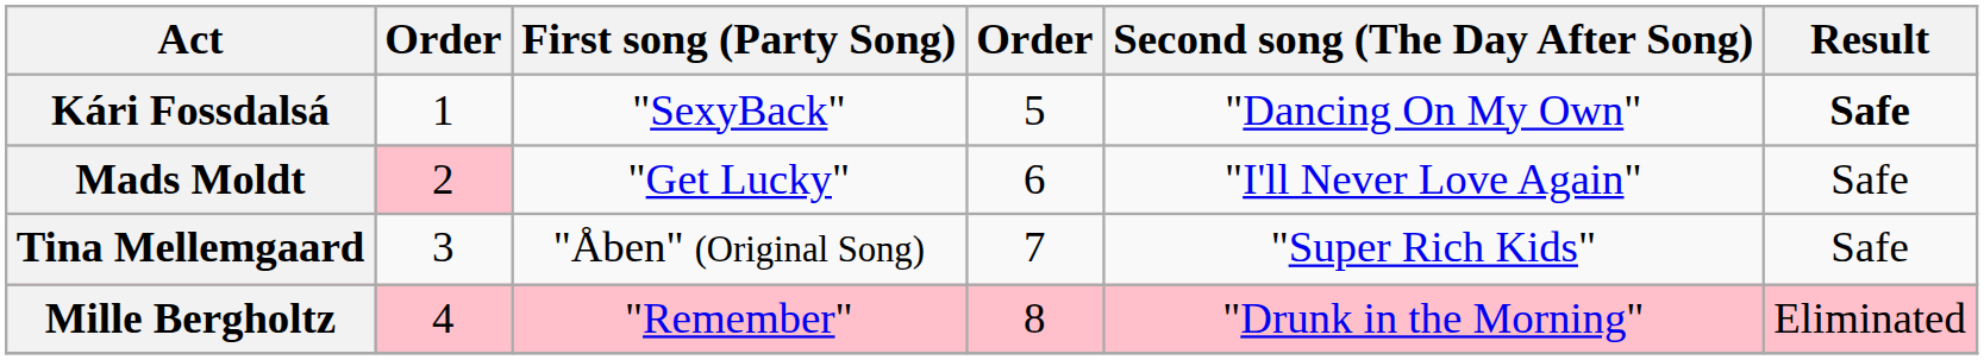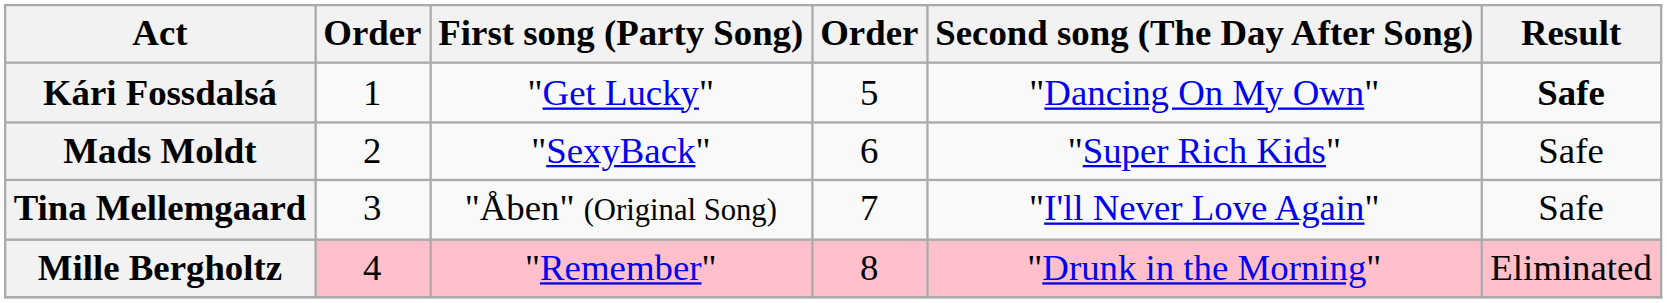Kári Fossdalsá | First song (Party Song): "SexyBack" -> "Get Lucky"
Mads Moldt | column 2: pink background -> no background
Mads Moldt | First song (Party Song): "Get Lucky" -> "SexyBack"
Mads Moldt | Second song (The Day After Song): "I'll Never Love Again" -> "Super Rich Kids"
Tina Mellemgaard | Second song (The Day After Song): "Super Rich Kids" -> "I'll Never Love Again"
